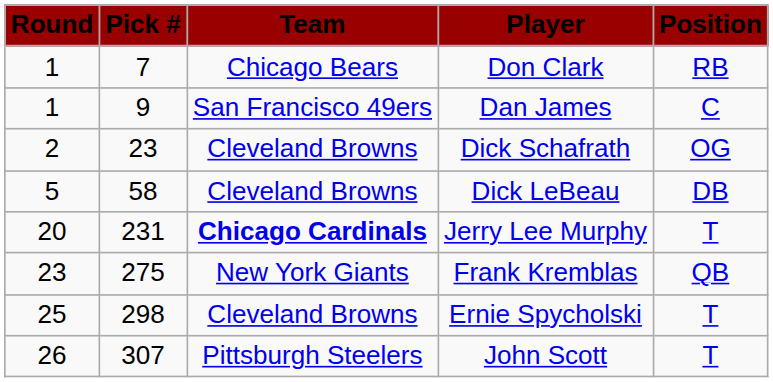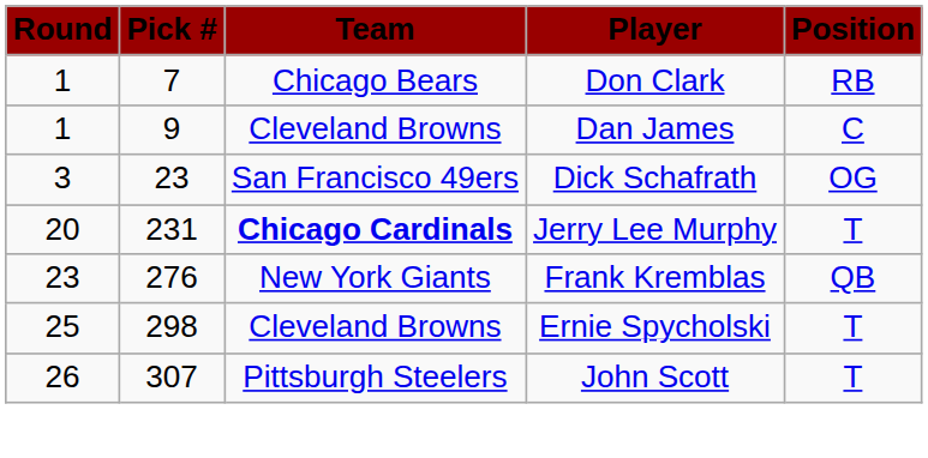Dan James | Team: San Francisco 49ers -> Cleveland Browns
Dick Schafrath | Round: 2 -> 3
Dick Schafrath | Team: Cleveland Browns -> San Francisco 49ers
- row: 5 | 58 | Cleveland Browns | Dick LeBeau | DB
Frank Kremblas | Pick #: 275 -> 276
